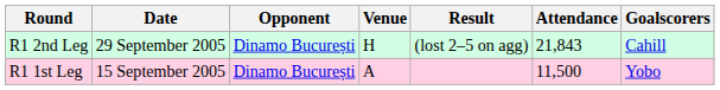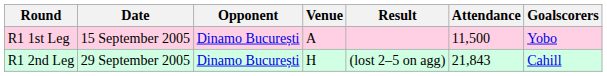rows swapped: R1 1st Leg <-> R1 2nd Leg
